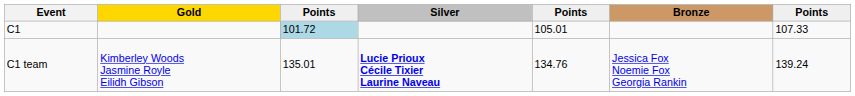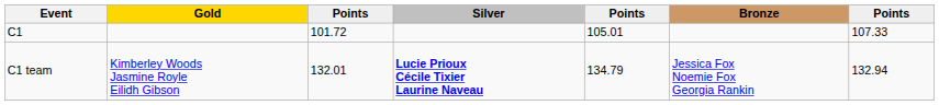C1 | column 3: lightblue background -> no background
C1 team | column 3: 135.01 -> 132.01
C1 team | column 5: 134.76 -> 134.79
C1 team | column 7: 139.24 -> 132.94
